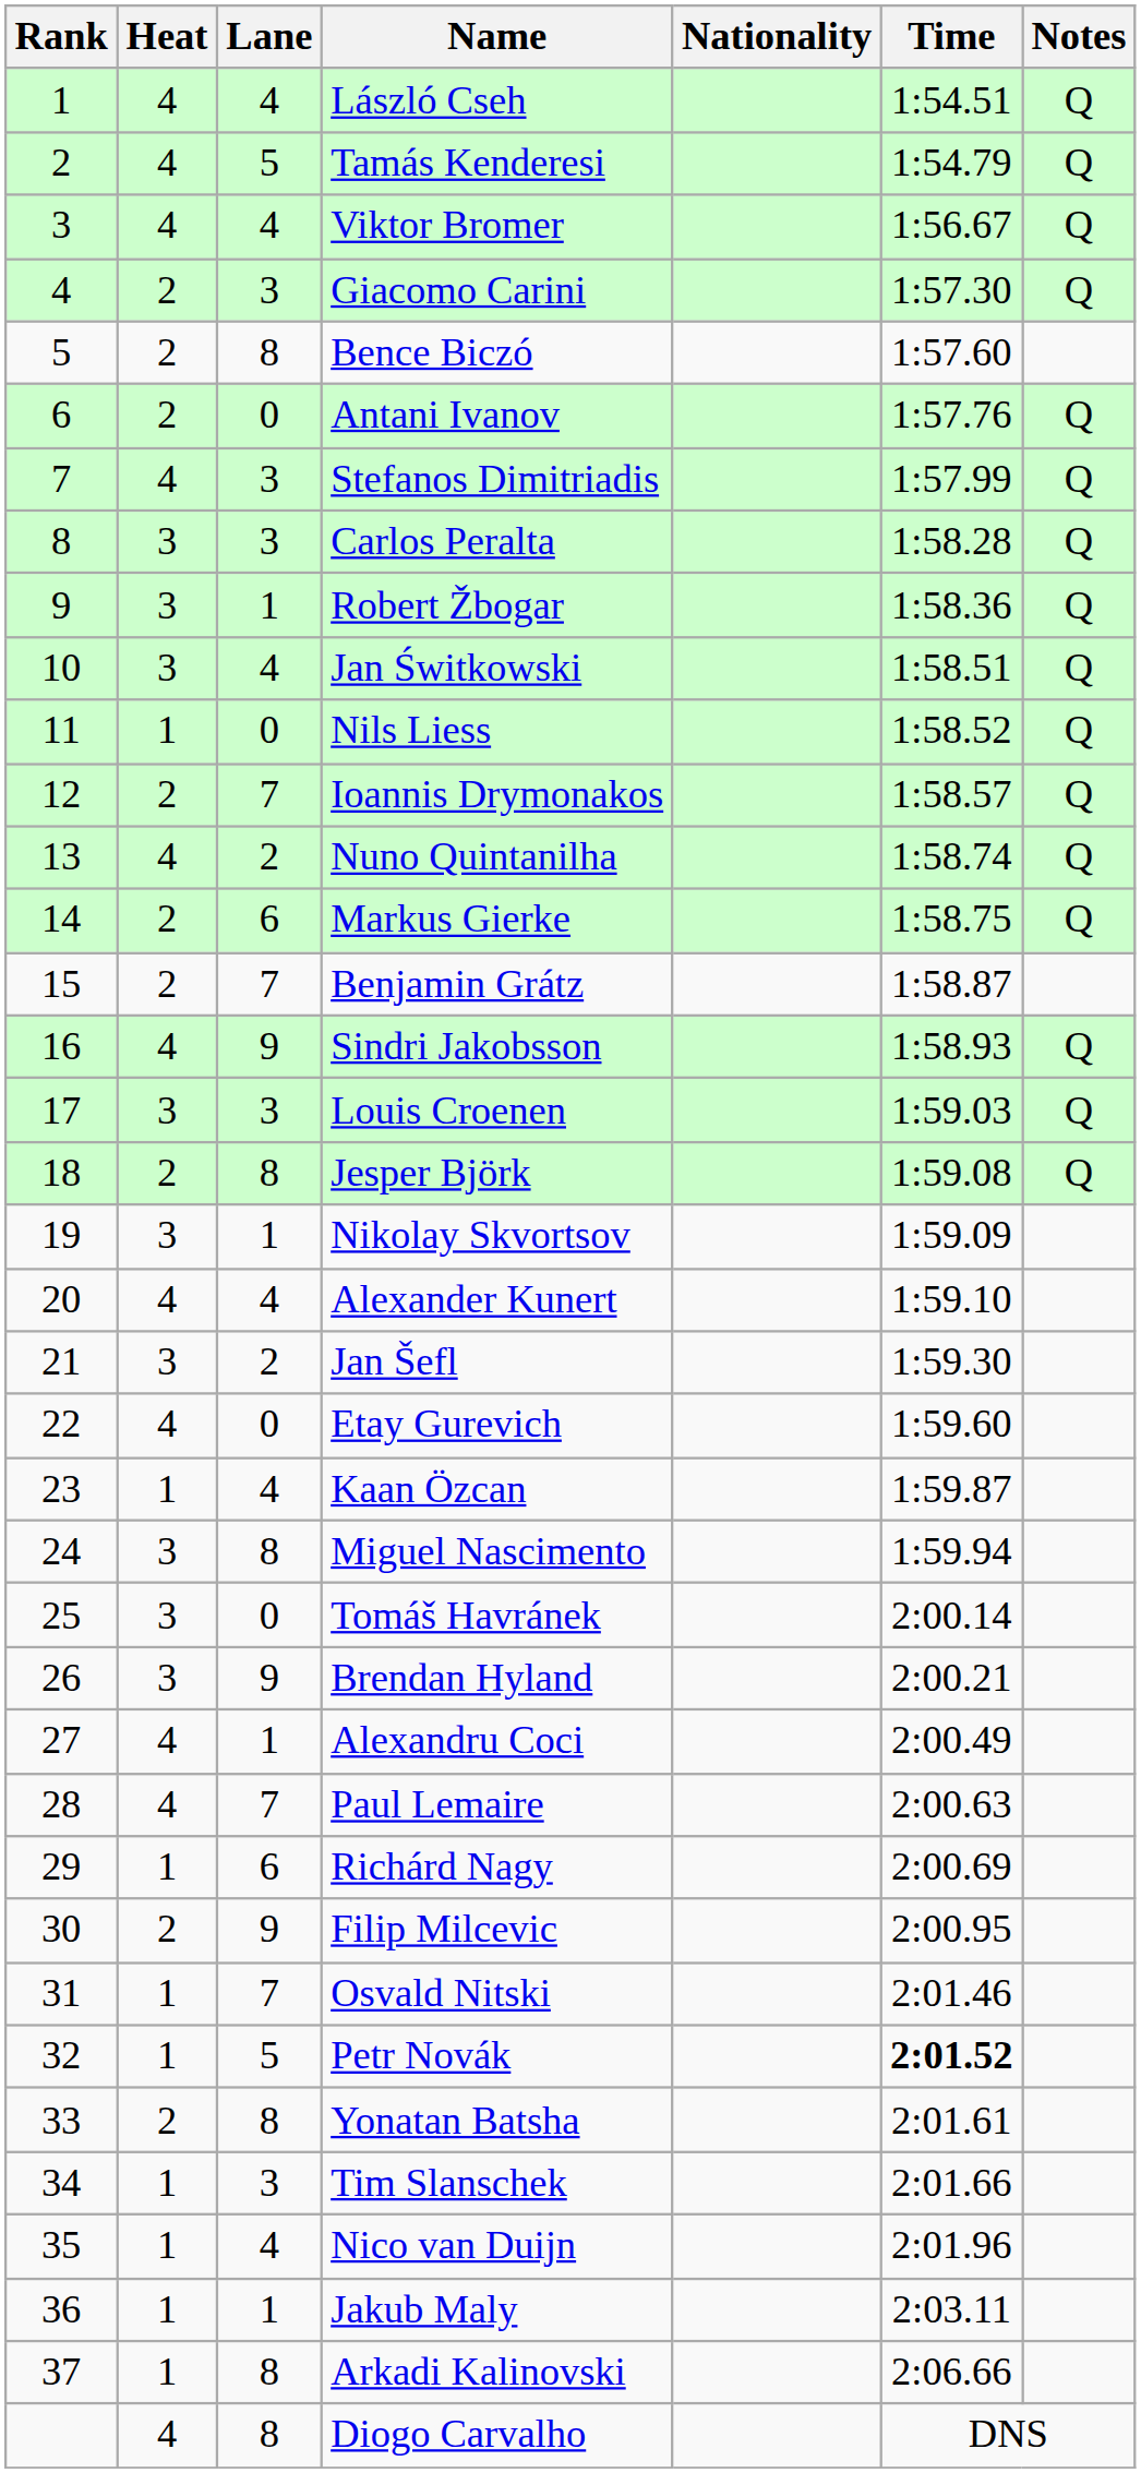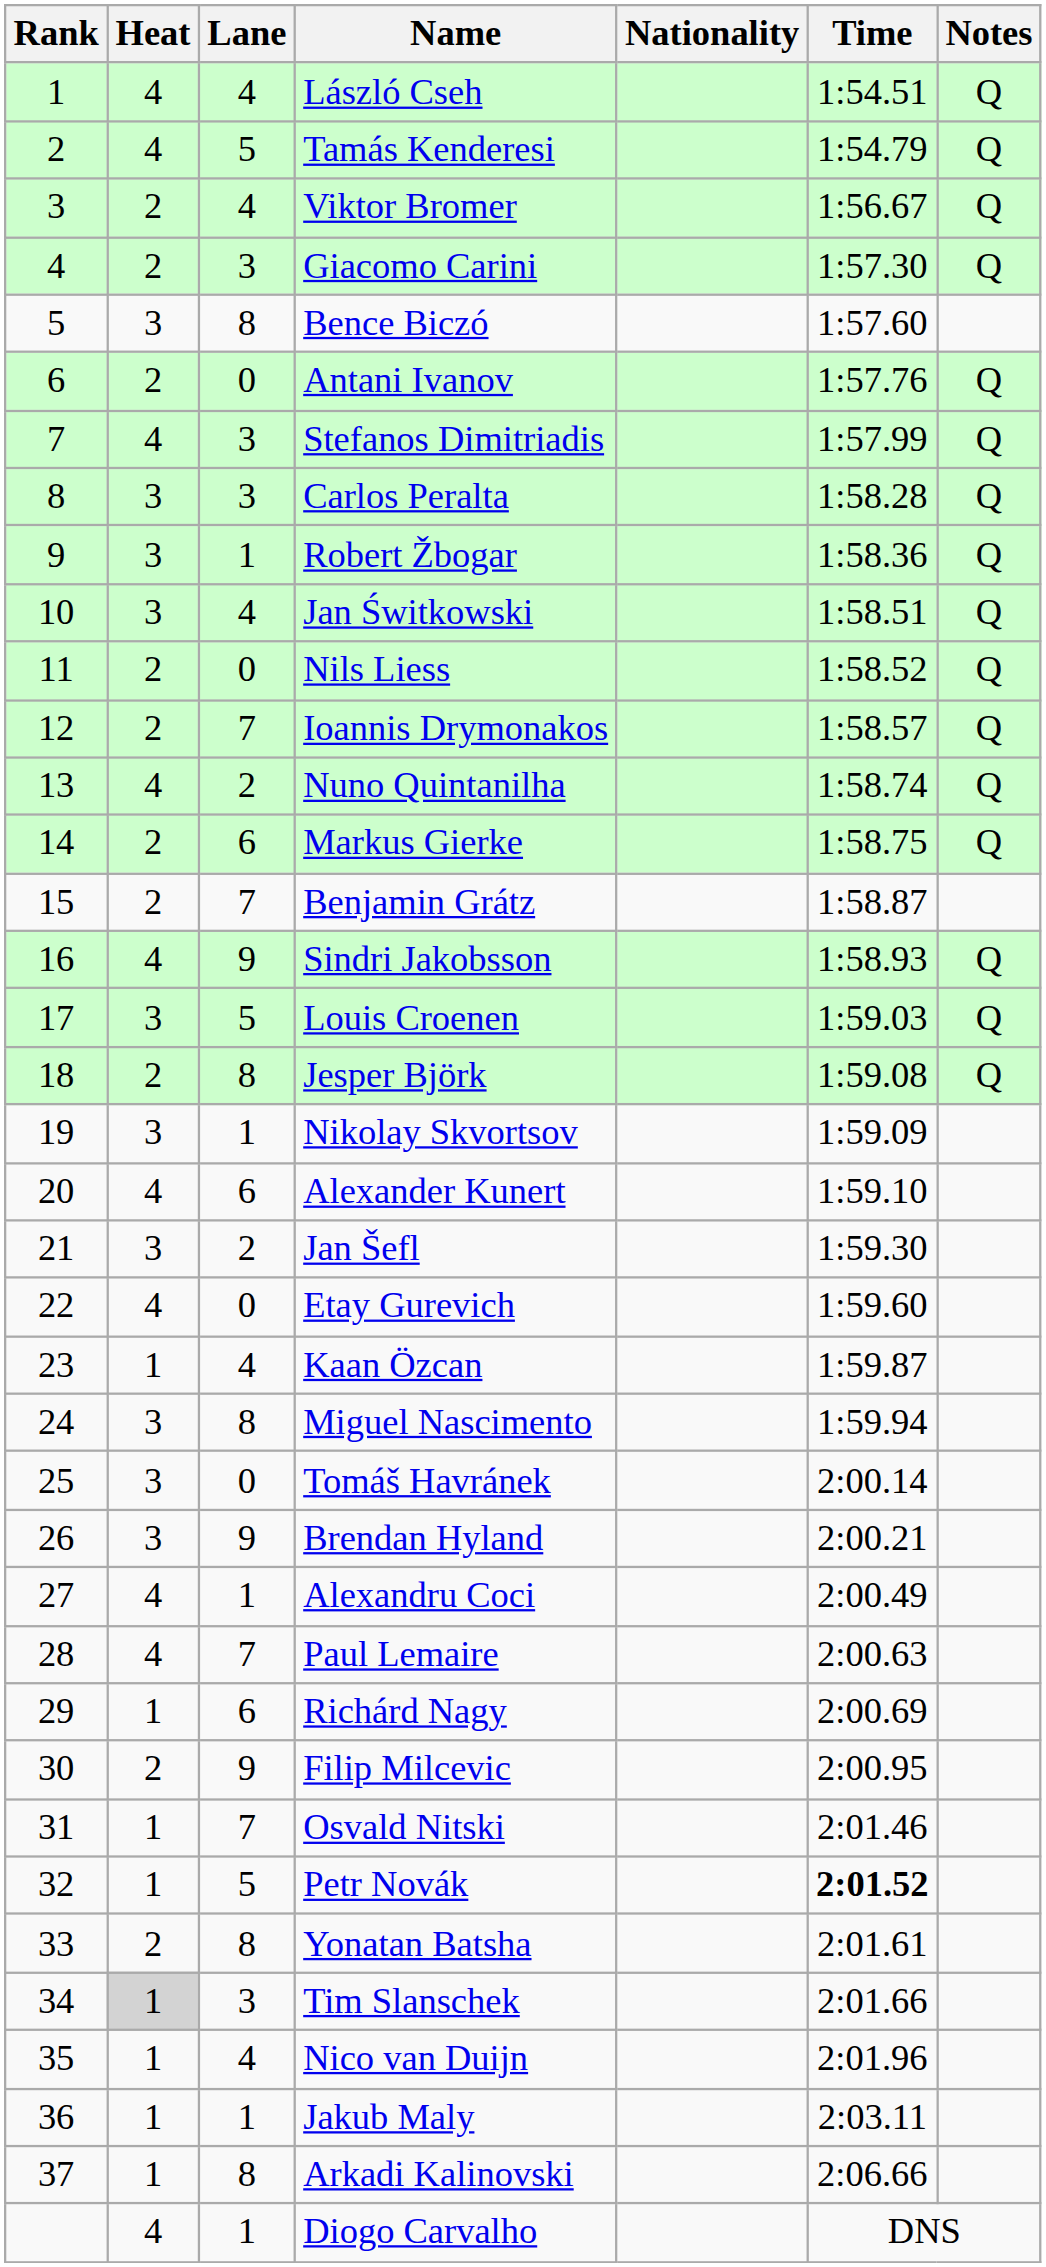Viktor Bromer | Heat: 4 -> 2
Bence Biczó | Heat: 2 -> 3
Nils Liess | Heat: 1 -> 2
Louis Croenen | Lane: 3 -> 5
Alexander Kunert | Lane: 4 -> 6
Tim Slanschek | Heat: no background -> lightgrey background
Diogo Carvalho | Lane: 8 -> 1
